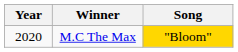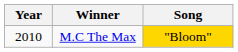M.C The Max | Year: 2020 -> 2010
